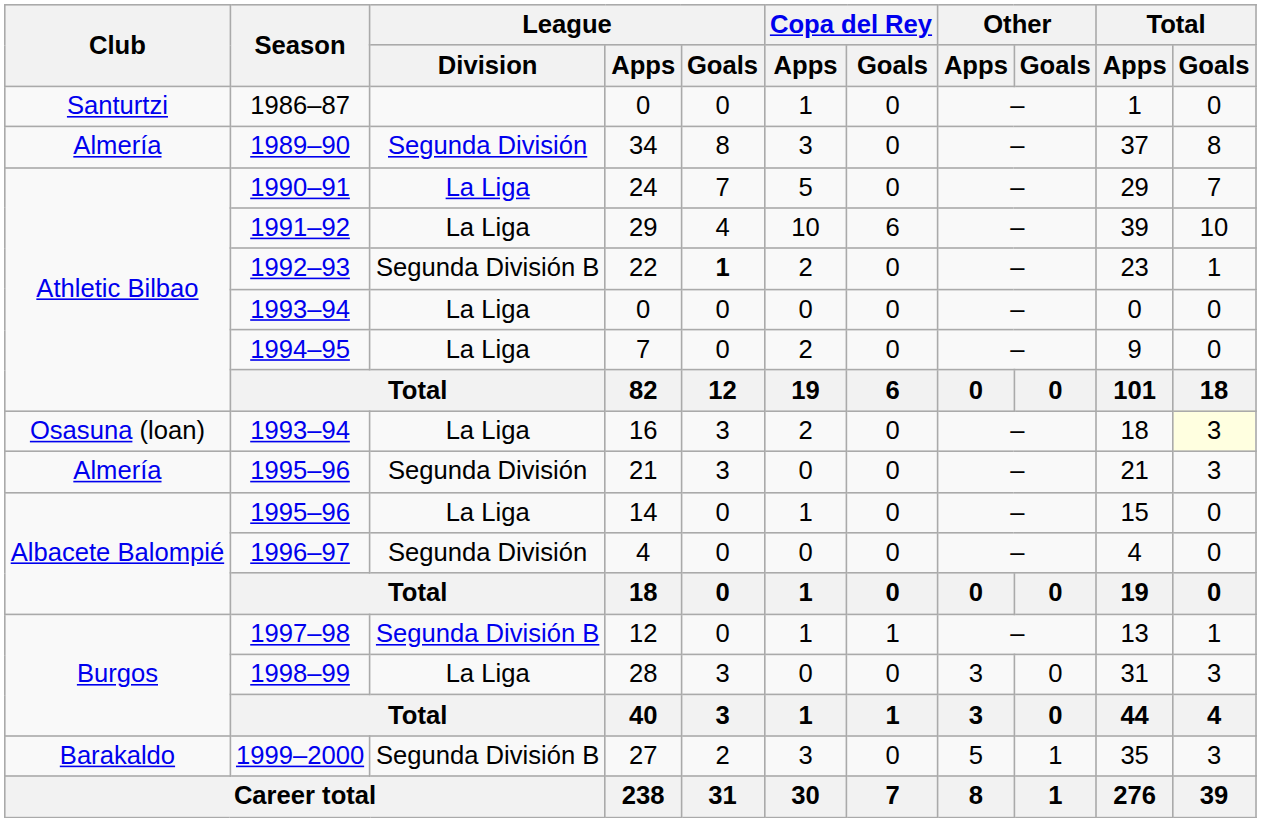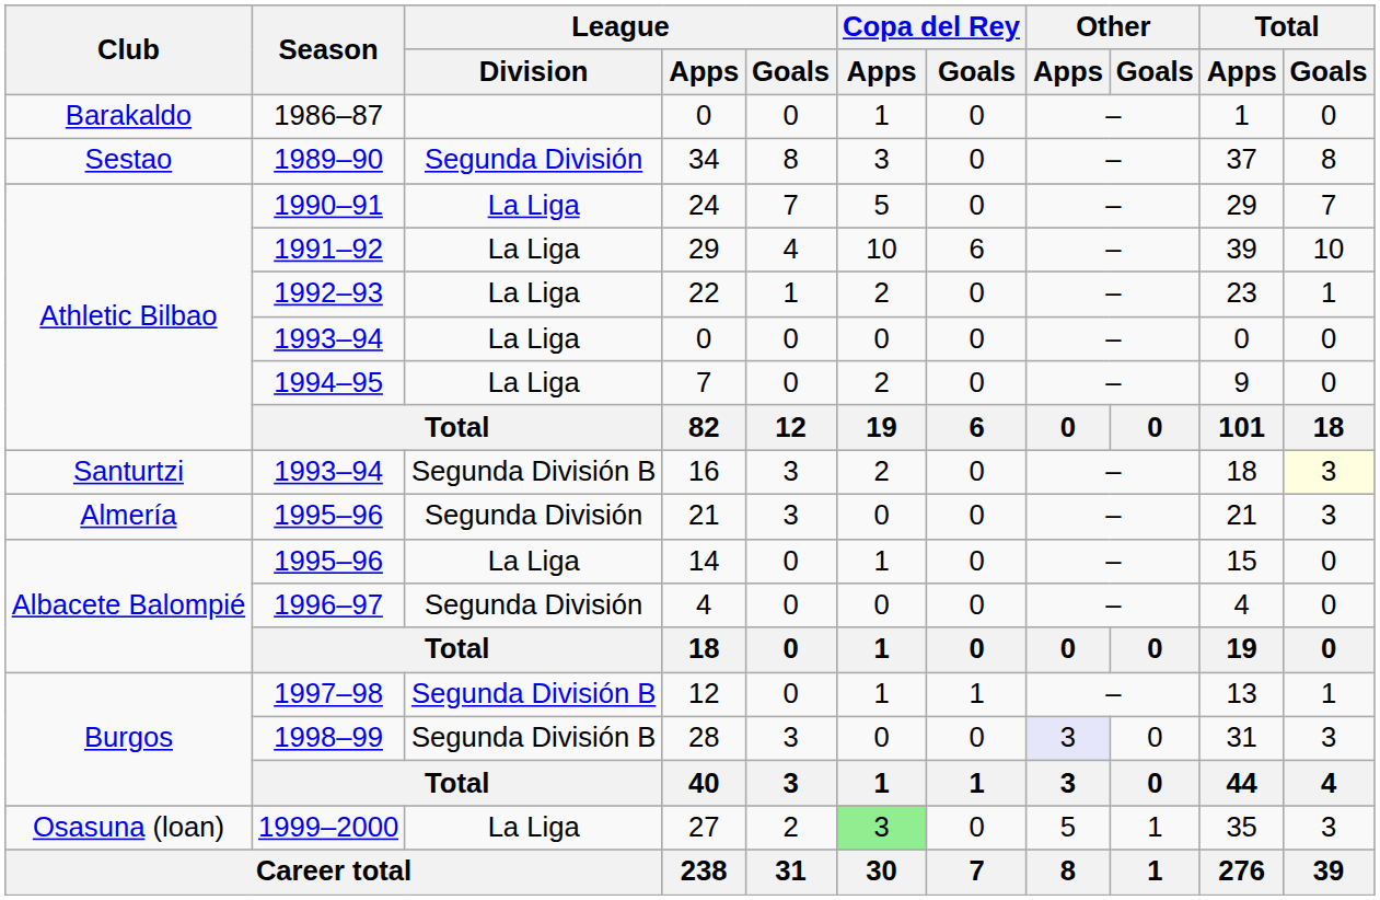1986–87 / 0 | Club: Santurtzi -> Barakaldo
34 | Club: Almería -> Sestao
22 | League / Division: Segunda División B -> La Liga
22 | League / Goals: bold -> normal
16 | Club: Osasuna (loan) -> Santurtzi
16 | League / Division: La Liga -> Segunda División B
28 | League / Division: La Liga -> Segunda División B
28 | Other / Apps: no background -> lavender background
27 | Club: Barakaldo -> Osasuna (loan)
27 | League / Division: Segunda División B -> La Liga
27 | Copa del Rey / Apps: no background -> lightgreen background
